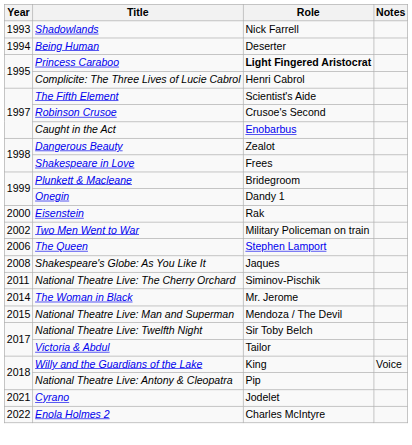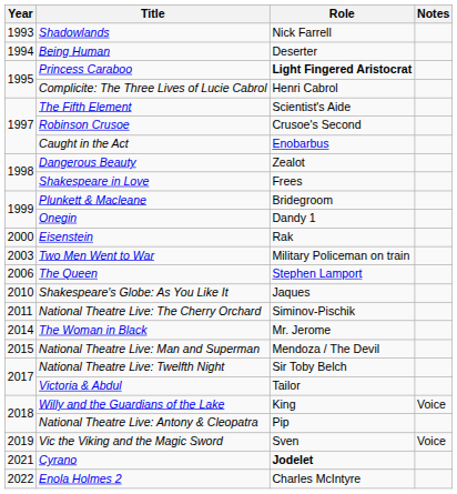Two Men Went to War | Year: 2002 -> 2003
Shakespeare's Globe: As You Like It | Year: 2008 -> 2010
+ row: 2019 | Vic the Viking and the Magic Sword | Sven | Voice
Cyrano | Role: normal -> bold
